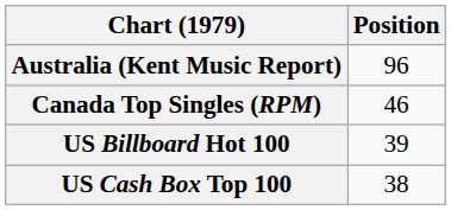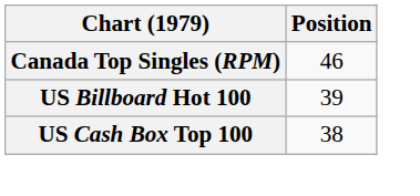- row: Australia (Kent Music Report) | 96
